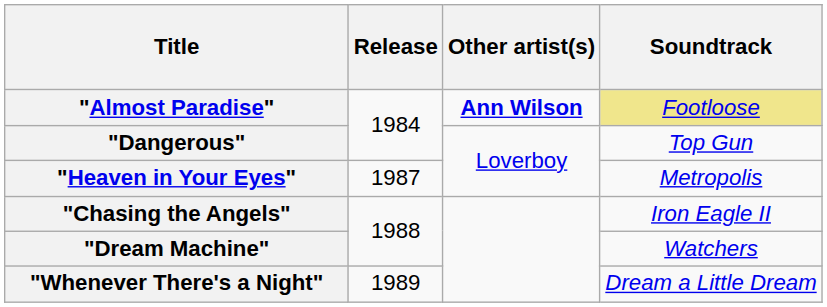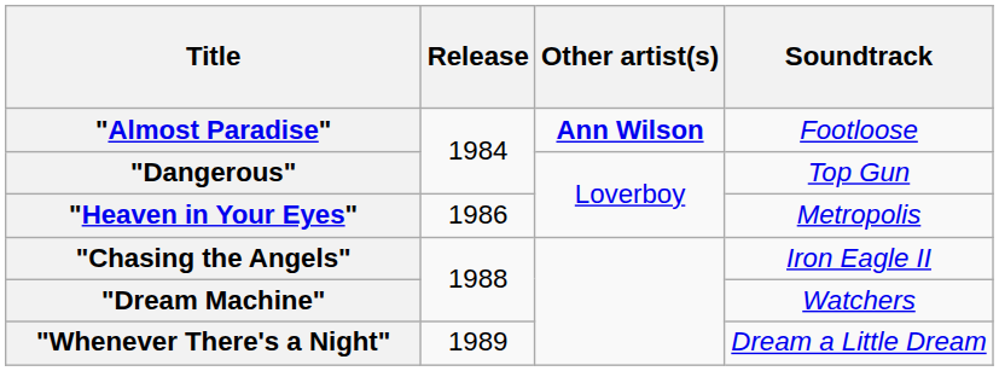"Almost Paradise" | Soundtrack: khaki background -> no background
"Heaven in Your Eyes" | Release: 1987 -> 1986
